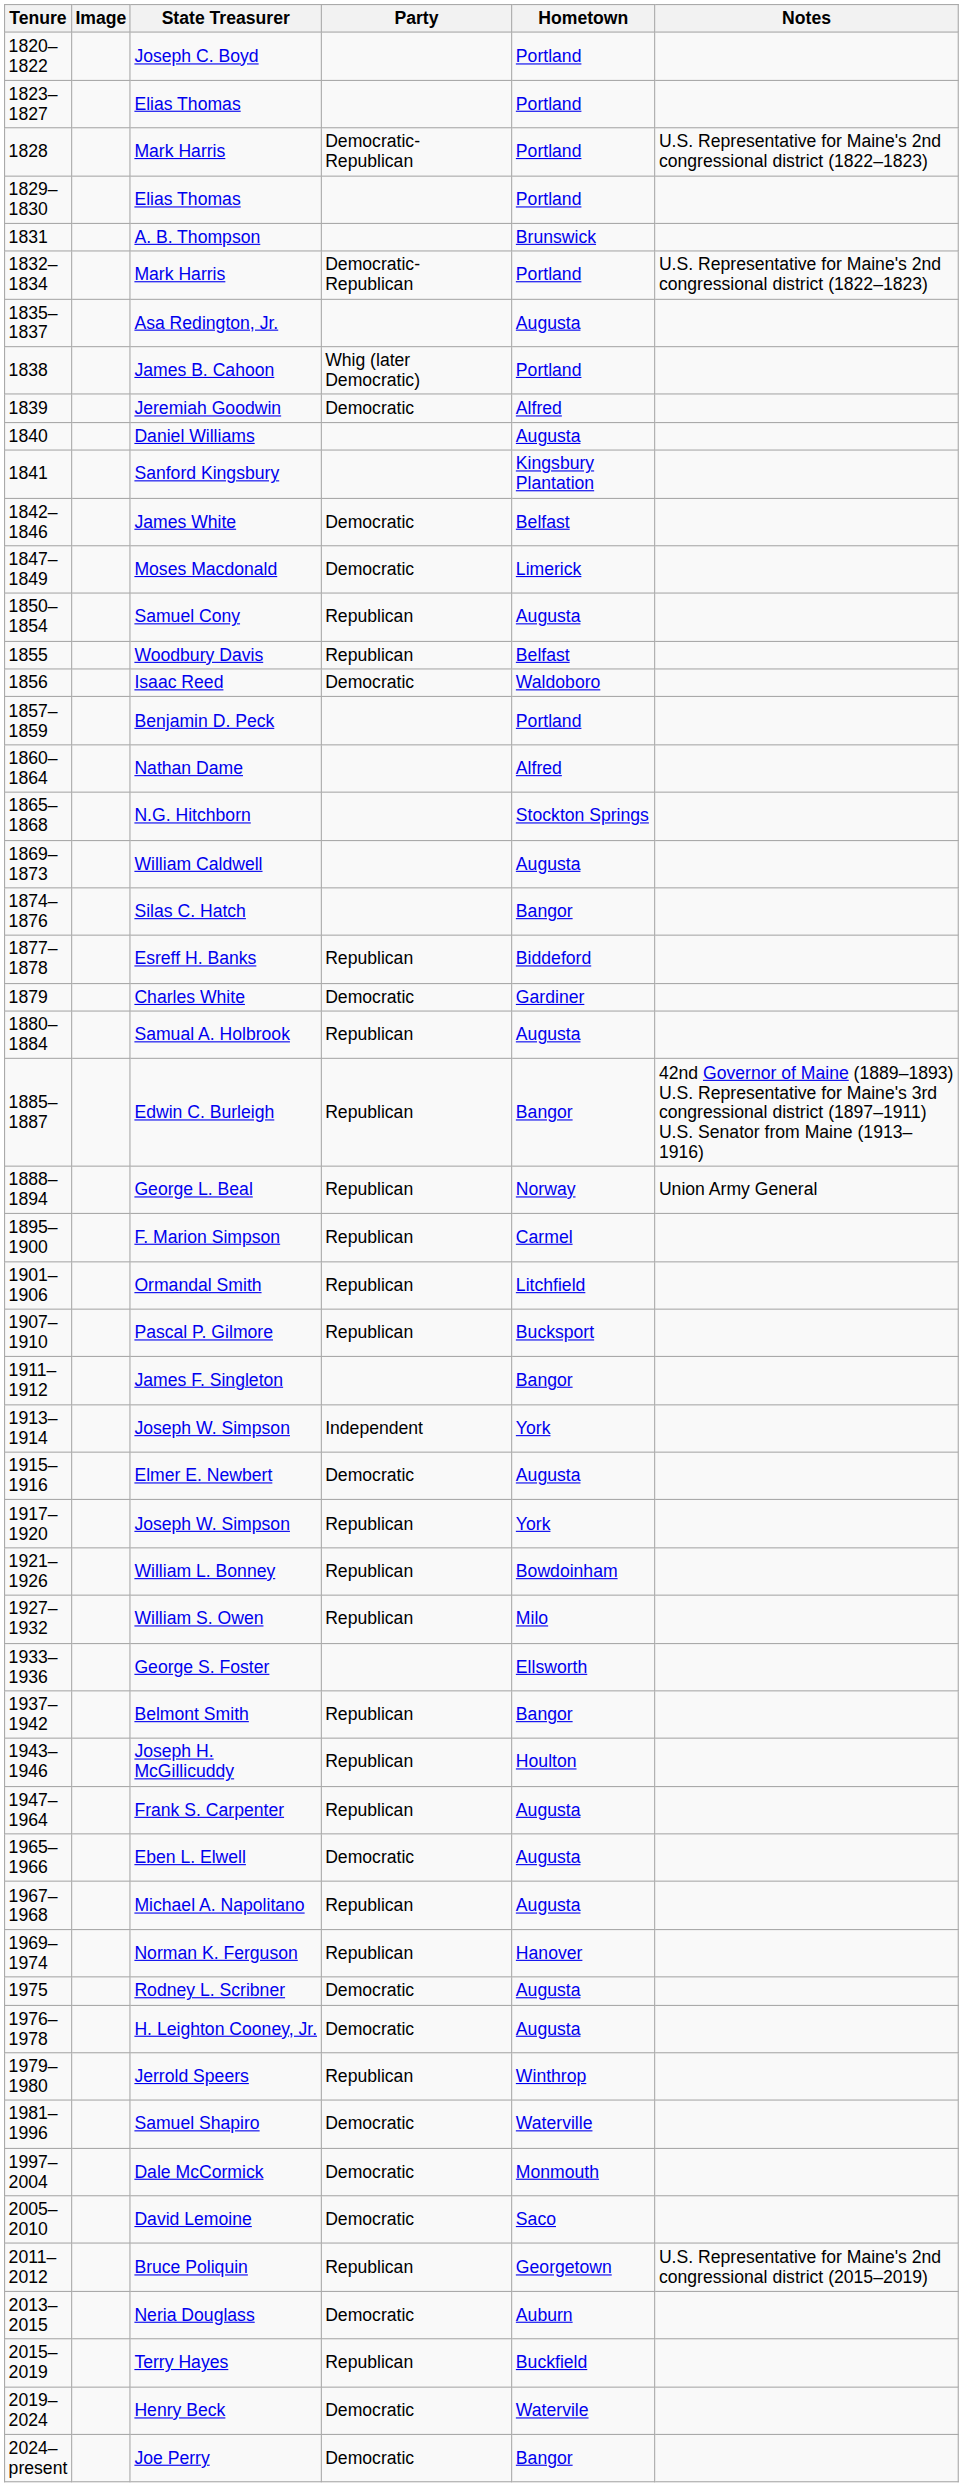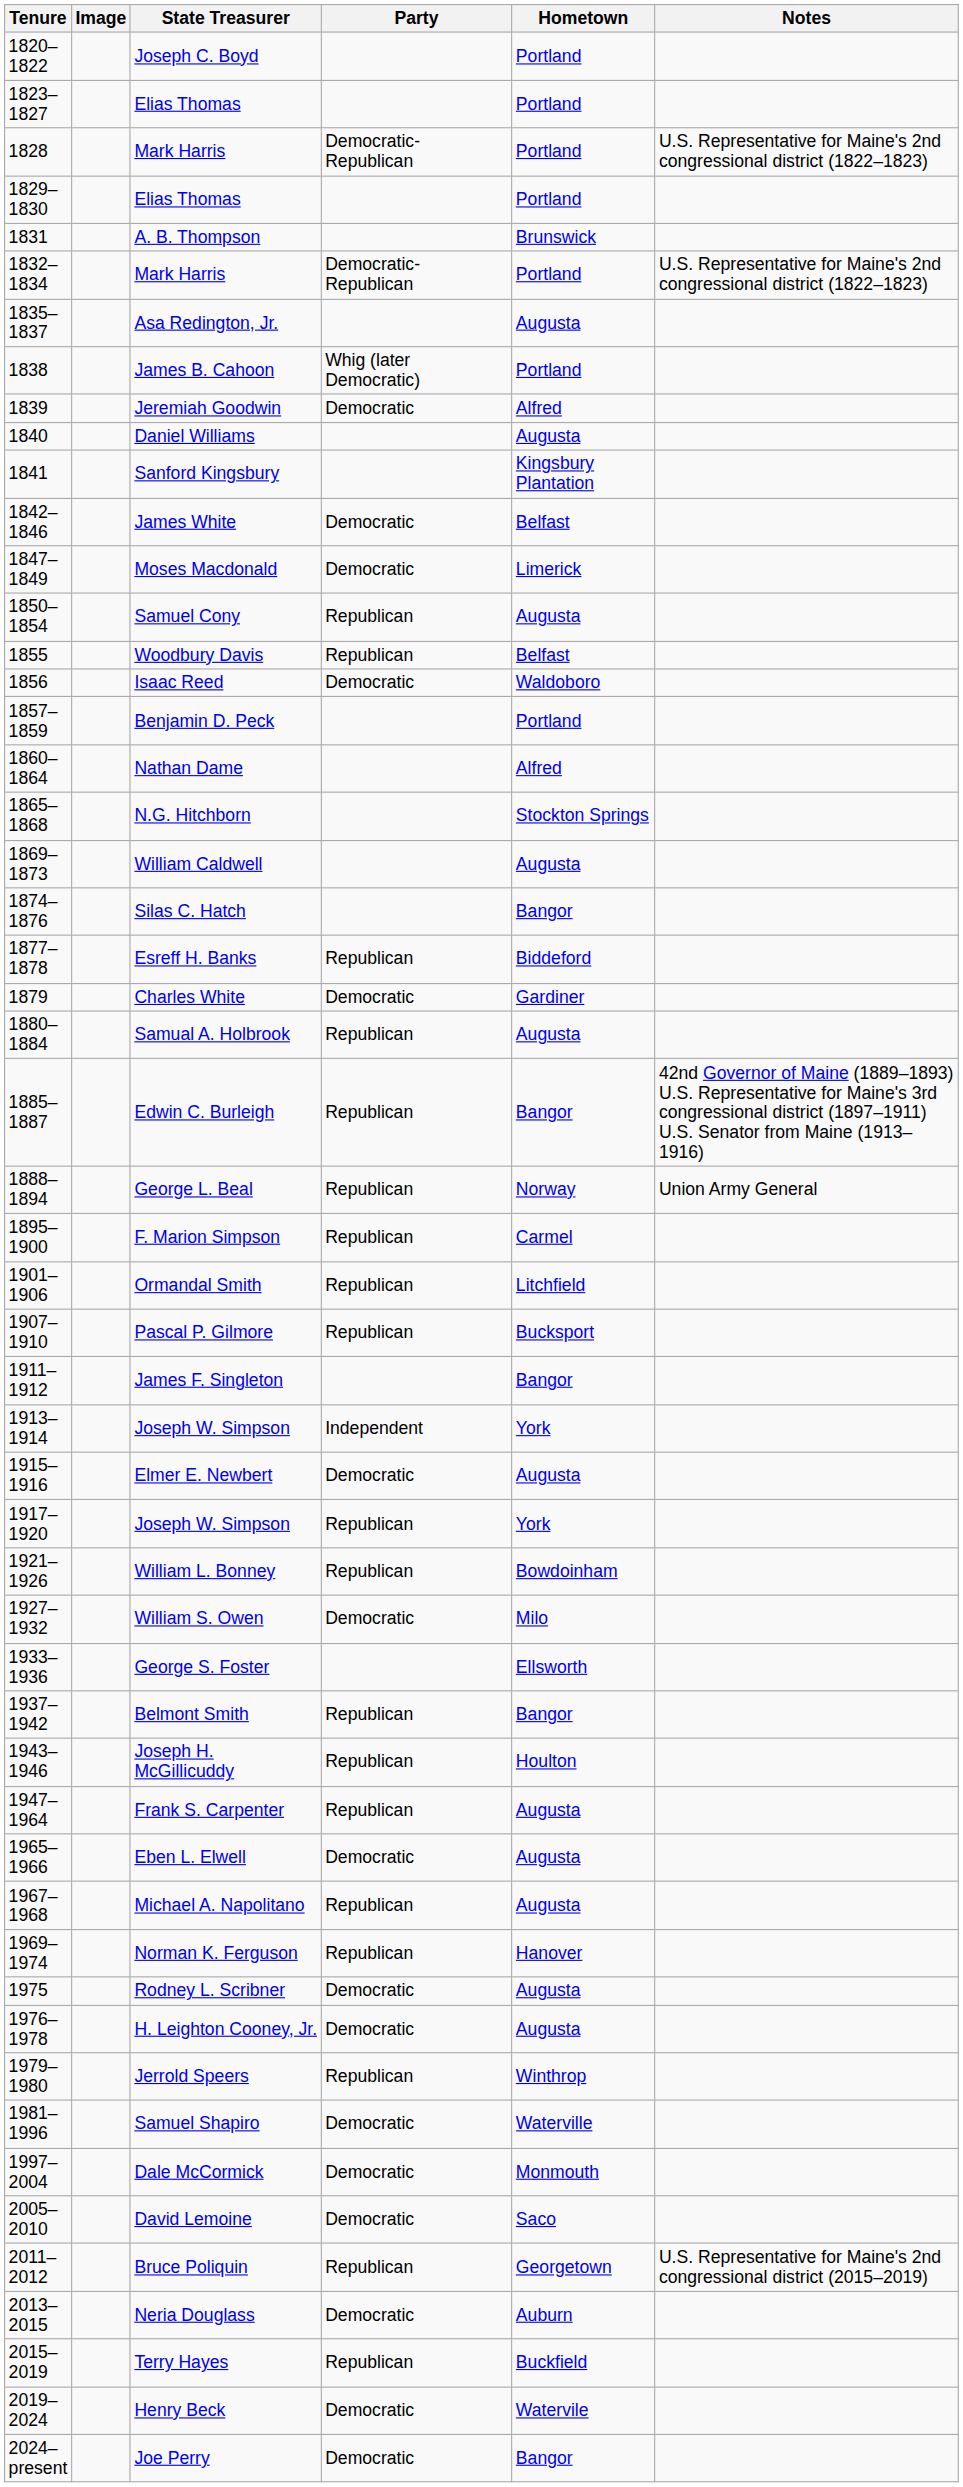William S. Owen | Party: Republican -> Democratic
